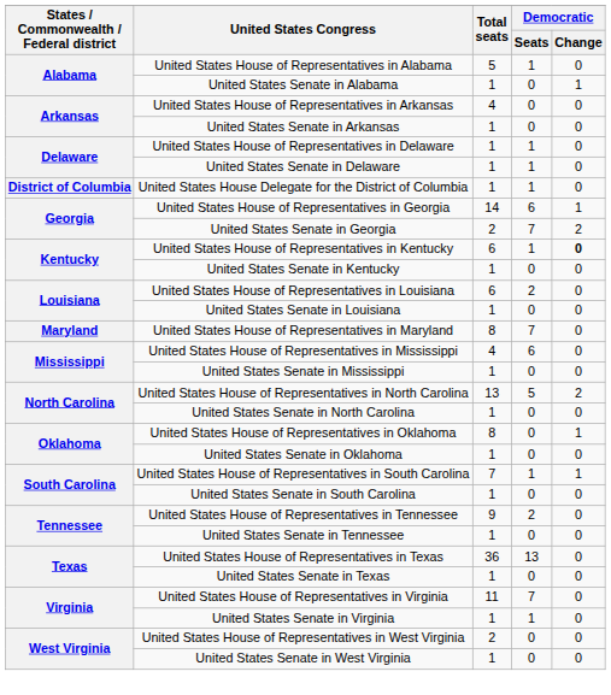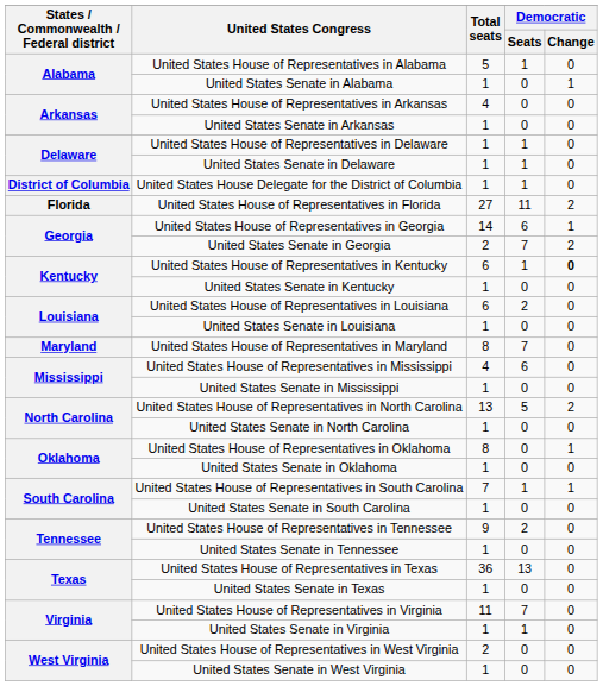+ row: Florida | United States House of Representatives in Florida | 27 | 11 | 2
